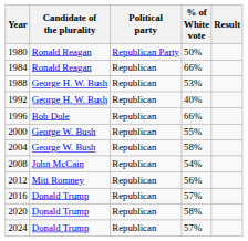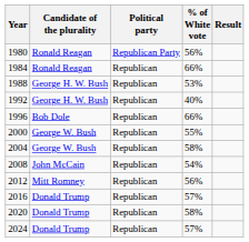1980 | % of White vote: 50% -> 56%
